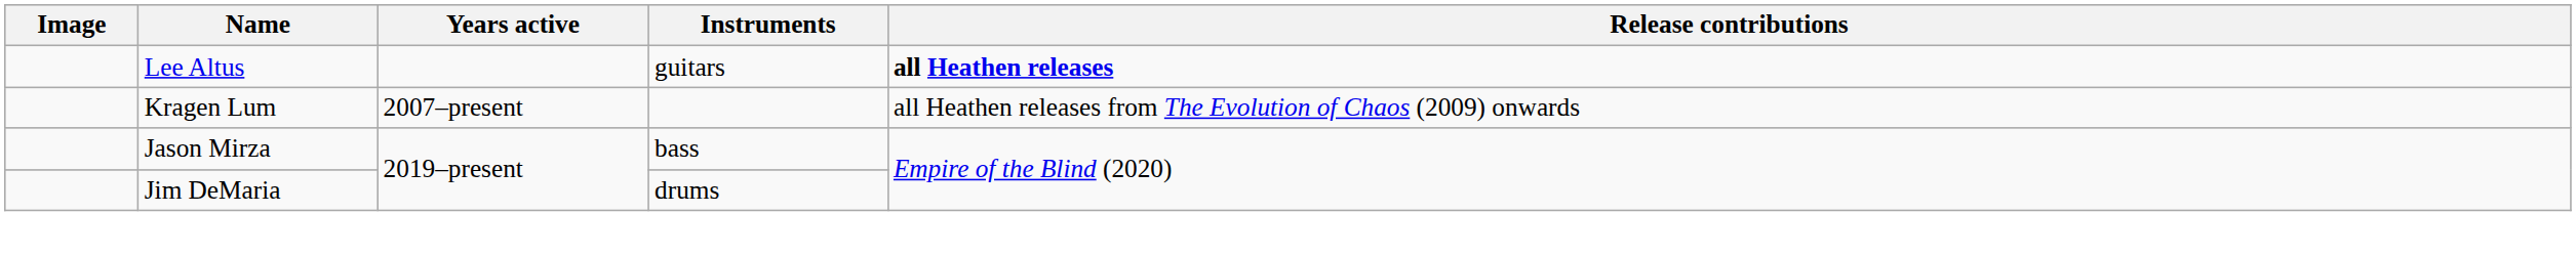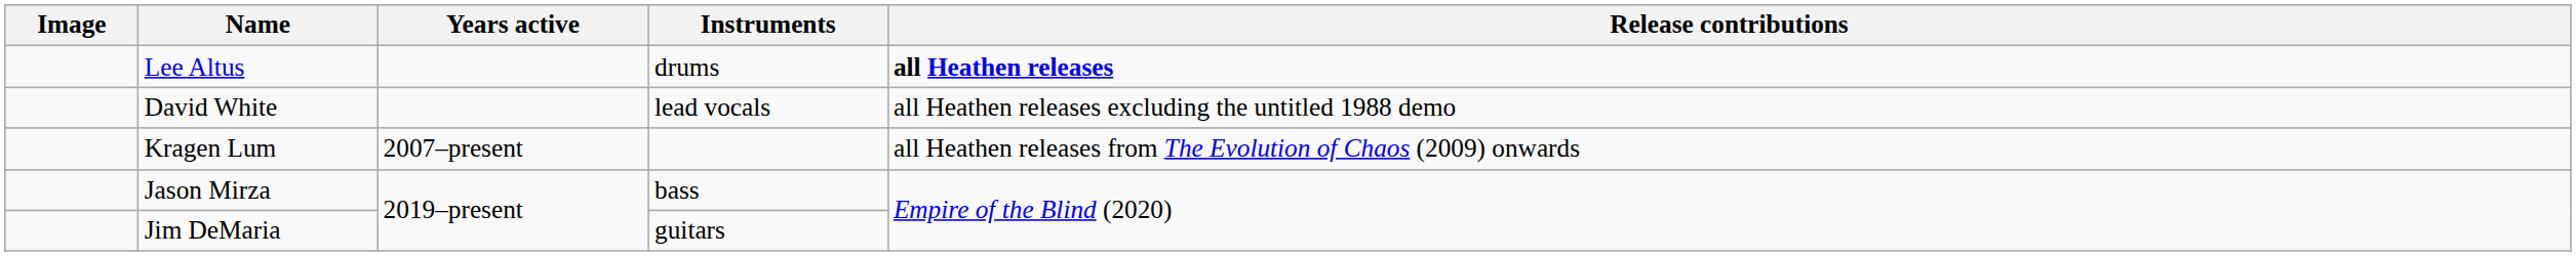Lee Altus | Instruments: guitars -> drums
+ row: David White | lead vocals | all Heathen releases excluding the untitled 1988 demo
Jim DeMaria | Instruments: drums -> guitars
